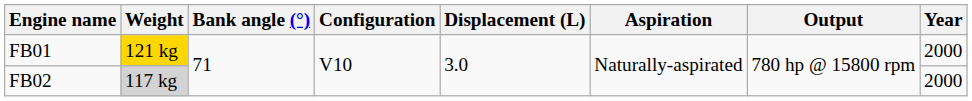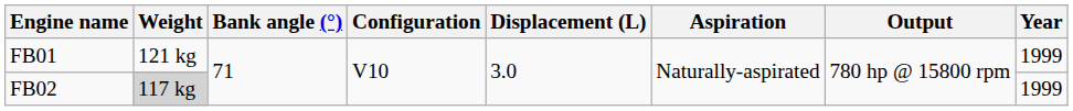FB01 | Weight: gold background -> no background
FB01 | Year: 2000 -> 1999
FB02 | Year: 2000 -> 1999
